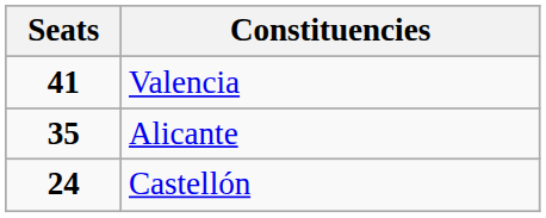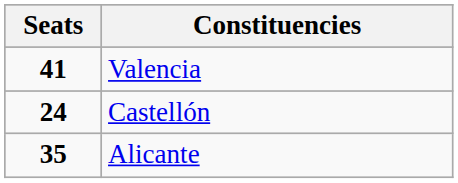rows swapped: Alicante <-> Castellón
